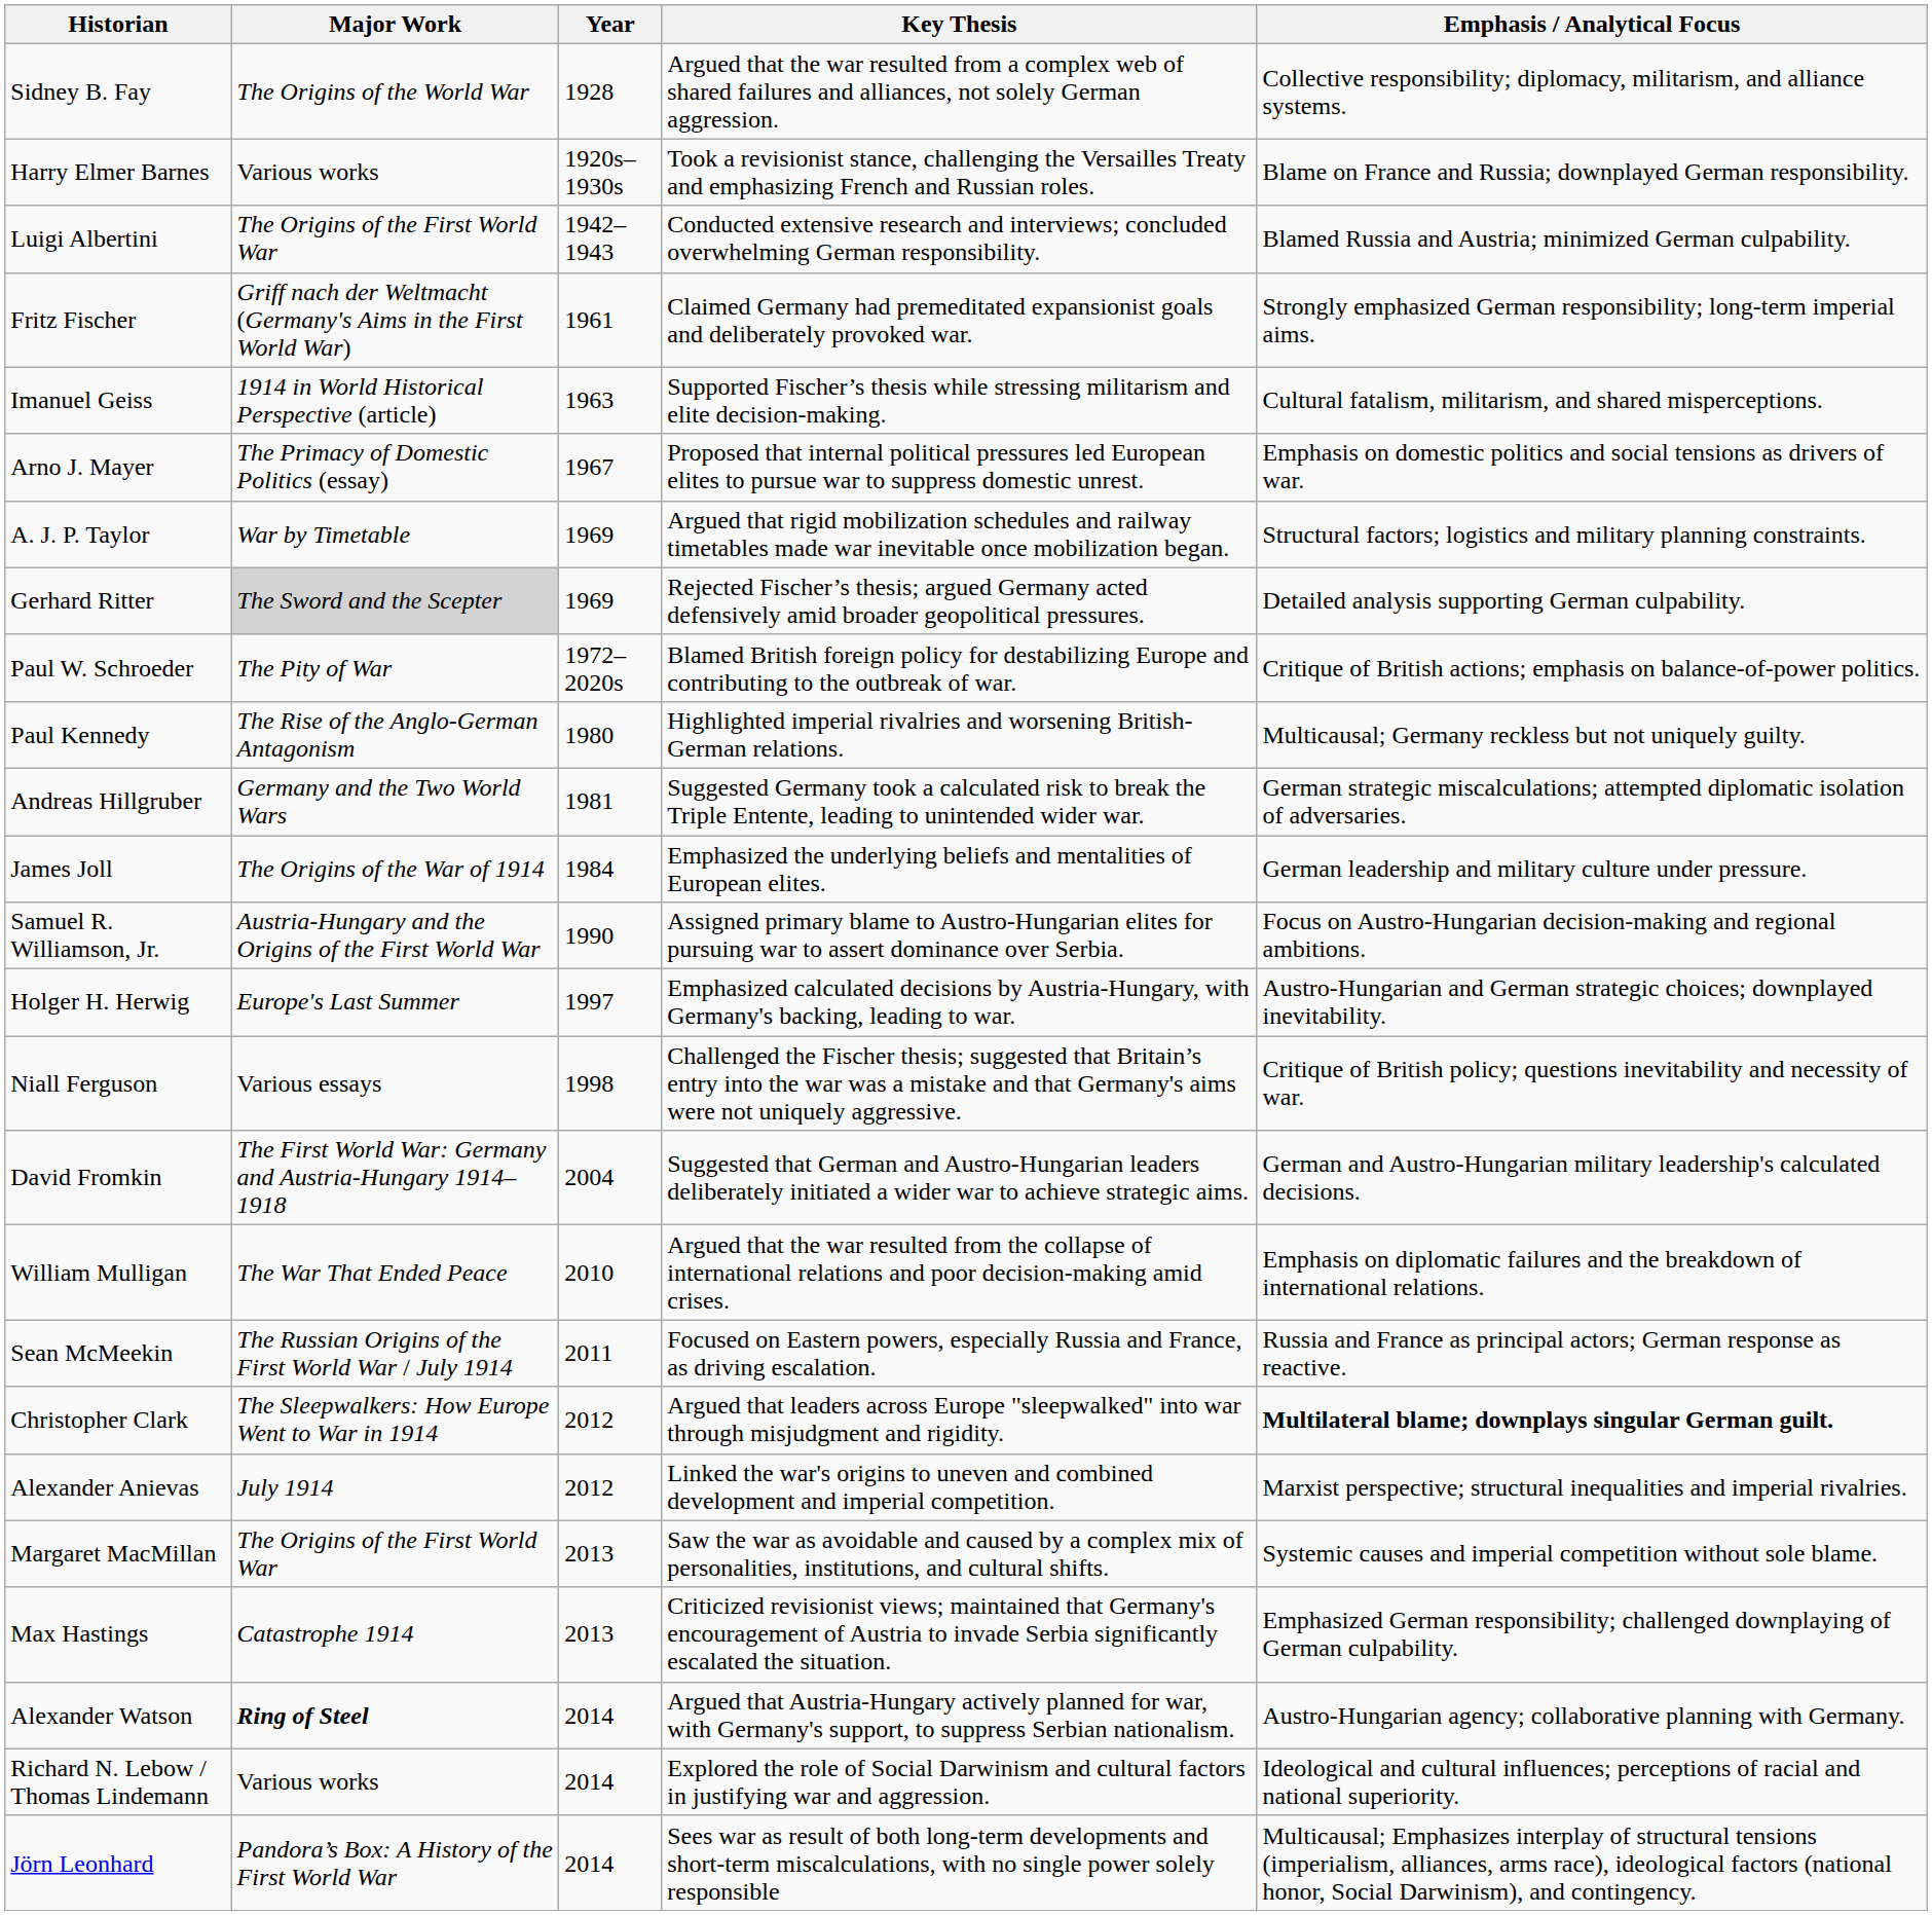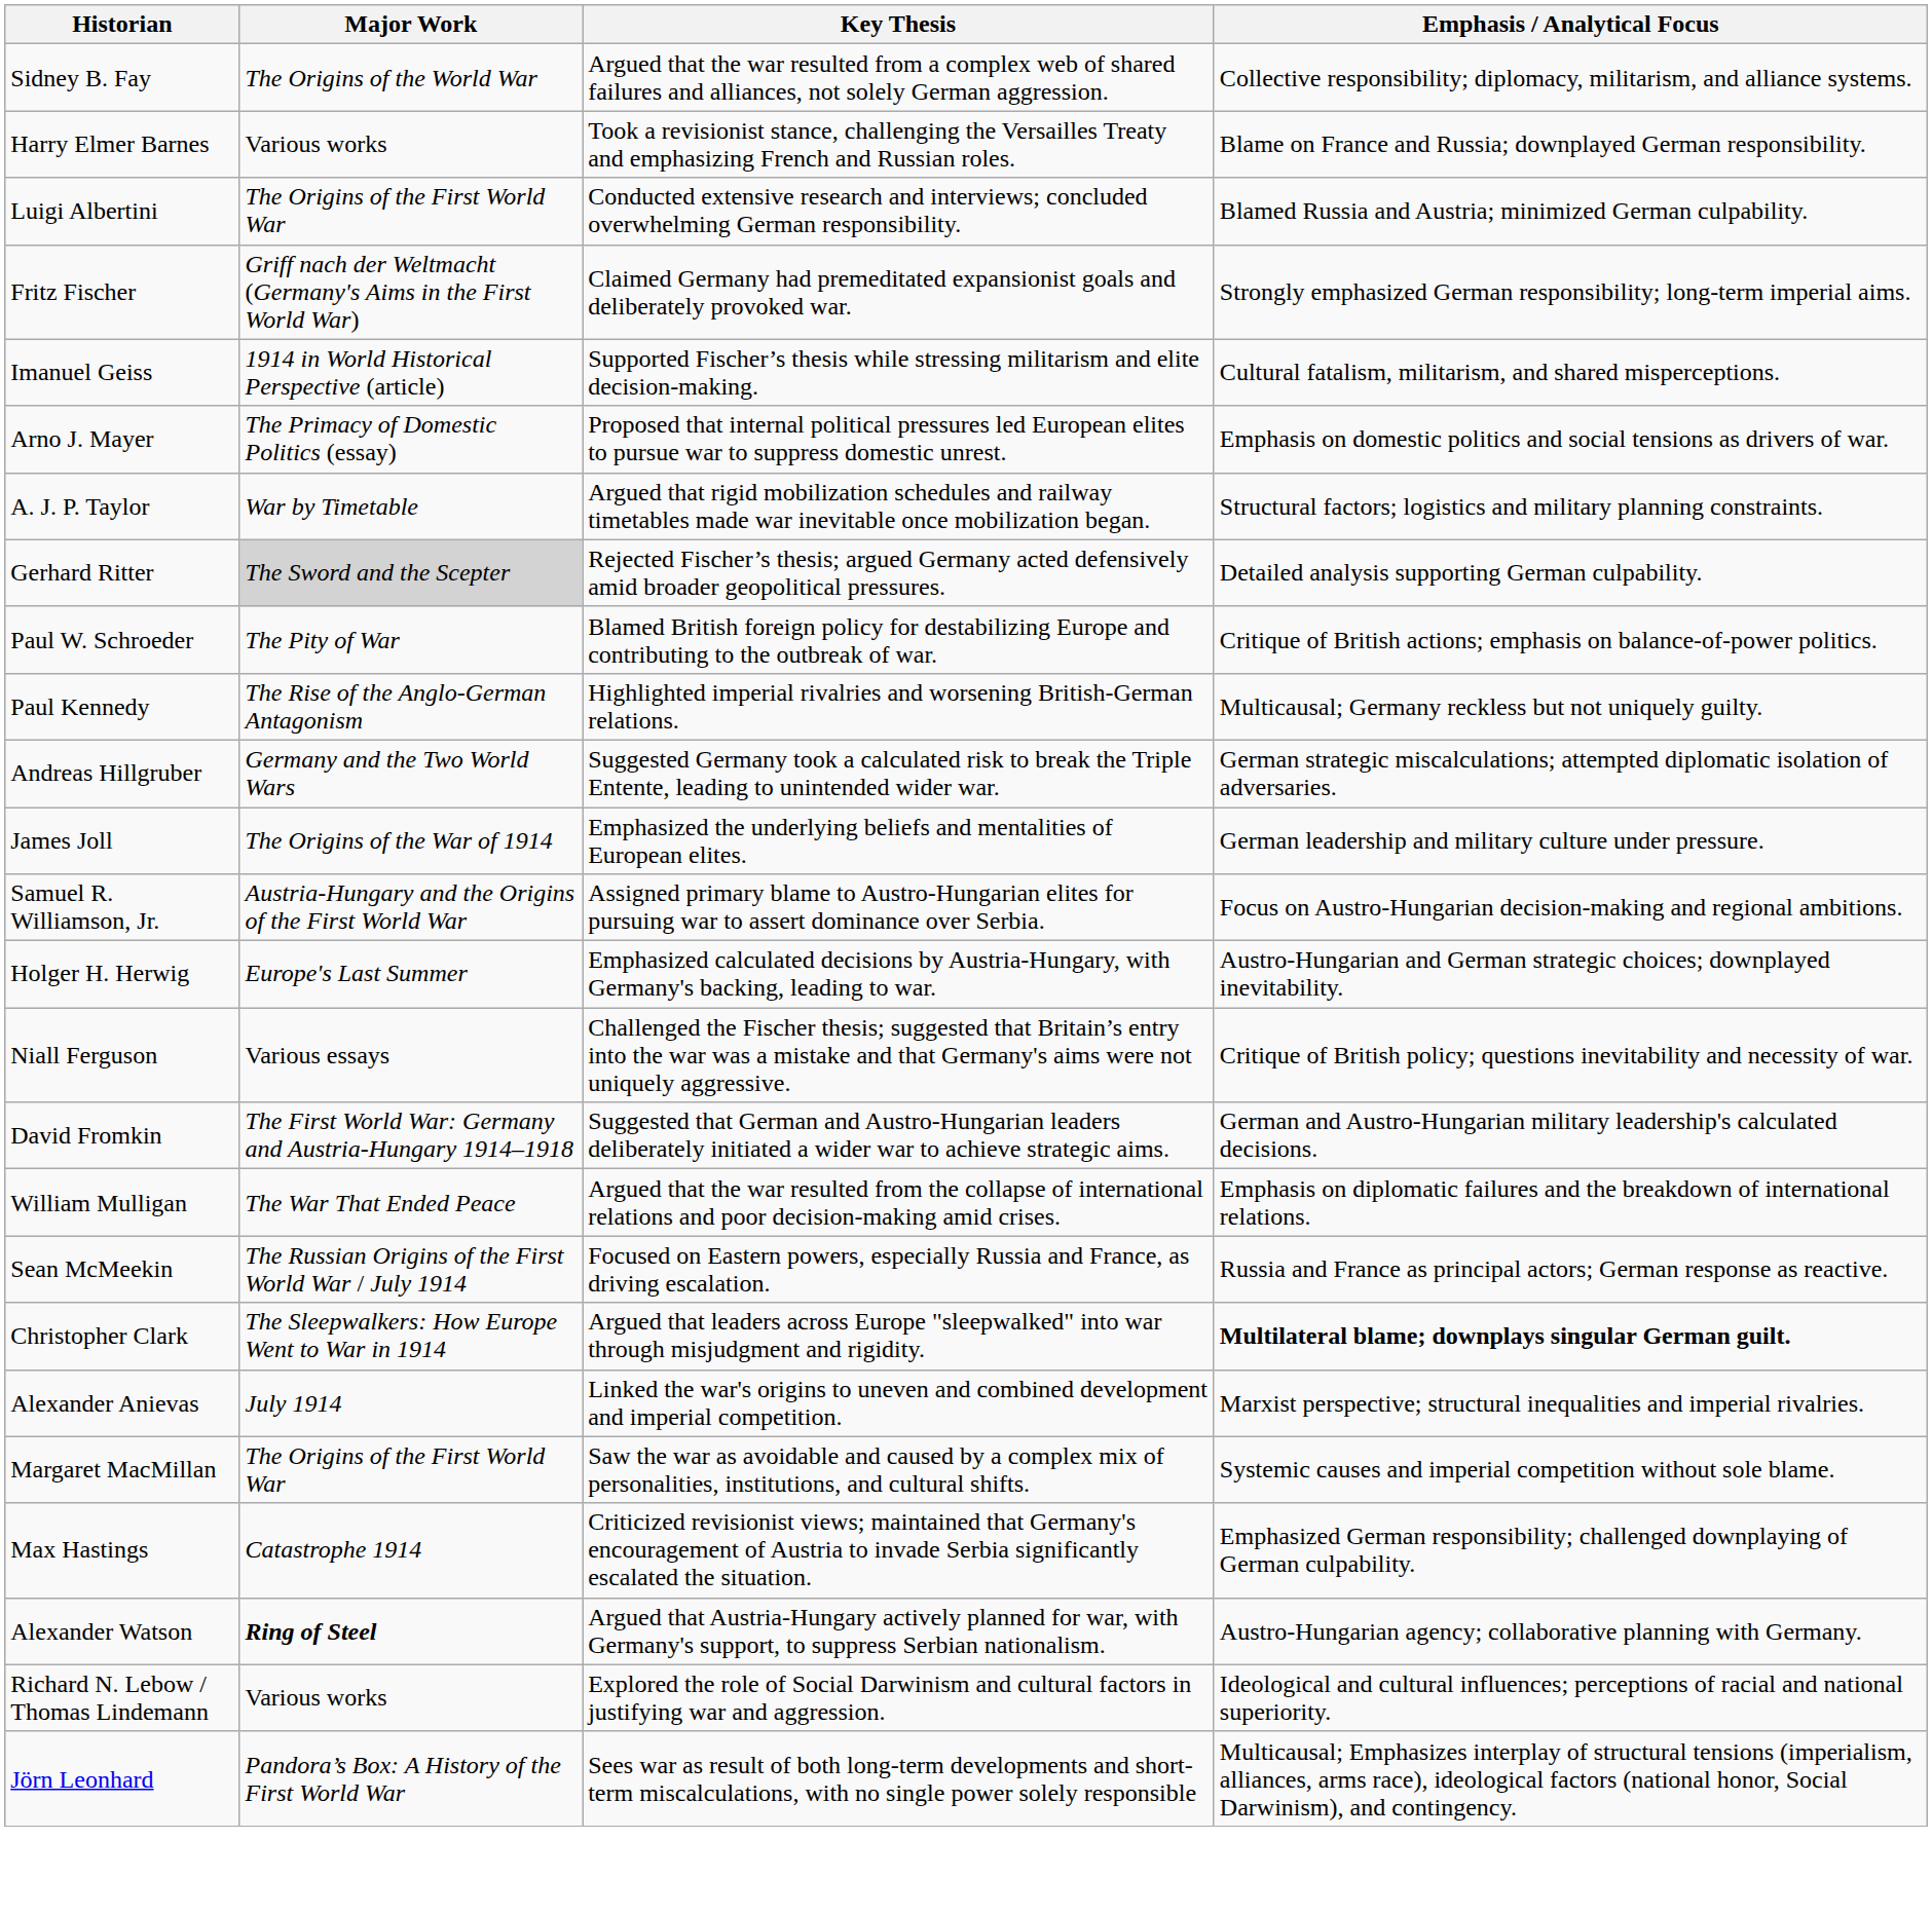- column: Year | 1928 | 1920s–1930s | 1942–1943 | 1961 | 1963 | 1967 | 1969 | 1969 | 1972–2020s | 1980 | 1981 | 1984 | 1990 | 1997 | 1998 | 2004 | 2010 | 2011 | 2012 | 2012 | 2013 | 2013 | 2014 | 2014 | 2014
